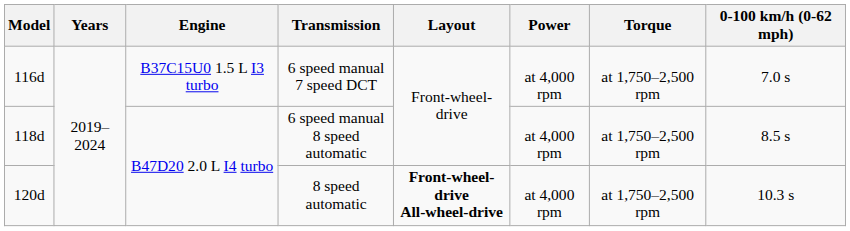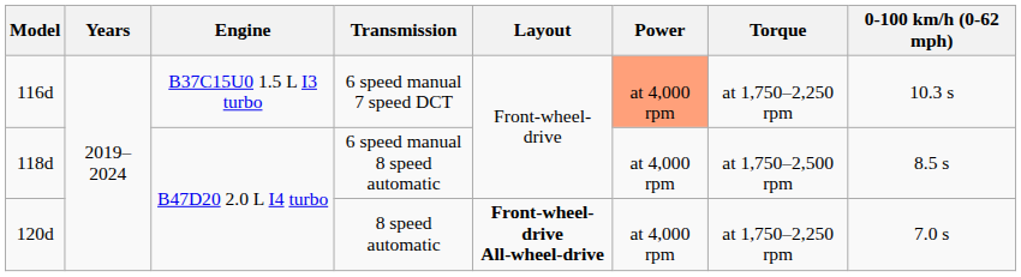6 speed manual 7 speed DCT | Power: no background -> lightsalmon background
6 speed manual 7 speed DCT | Torque: at 1,750–2,500 rpm -> at 1,750–2,250 rpm
6 speed manual 7 speed DCT | 0-100 km/h (0-62 mph): 7.0 s -> 10.3 s
8 speed automatic | Torque: at 1,750–2,500 rpm -> at 1,750–2,250 rpm
8 speed automatic | 0-100 km/h (0-62 mph): 10.3 s -> 7.0 s
